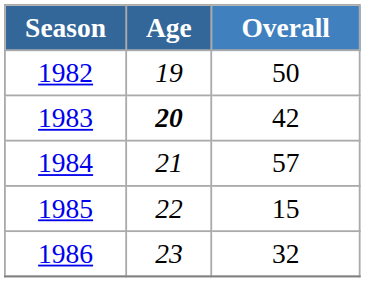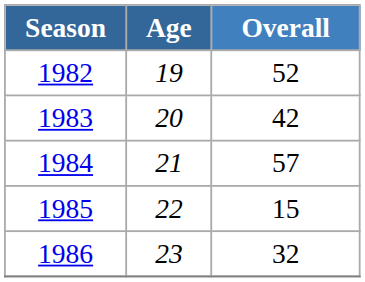1982 | Overall: 50 -> 52
1983 | Age: bold -> normal
